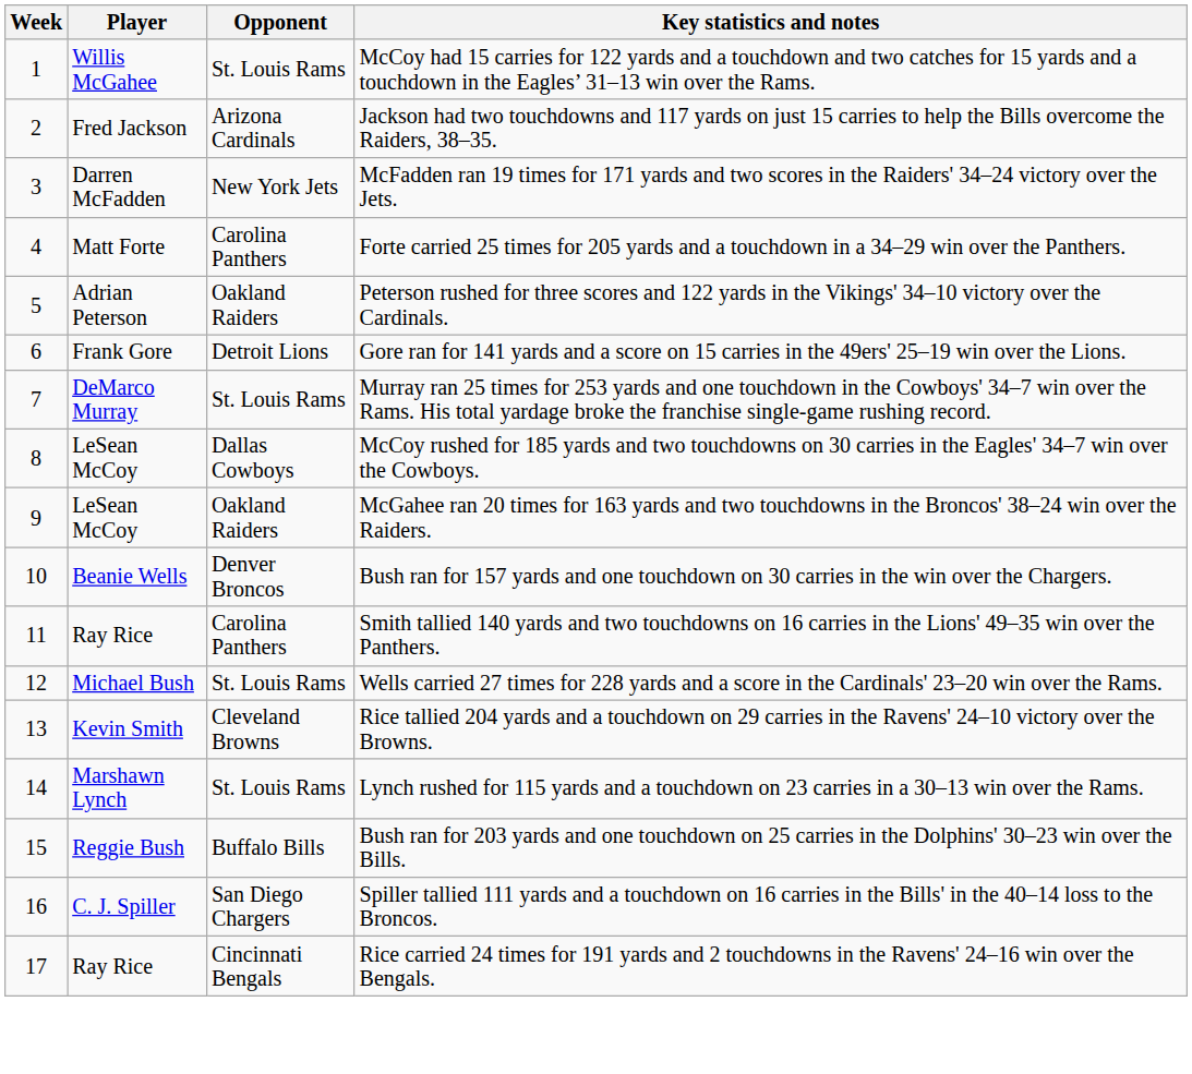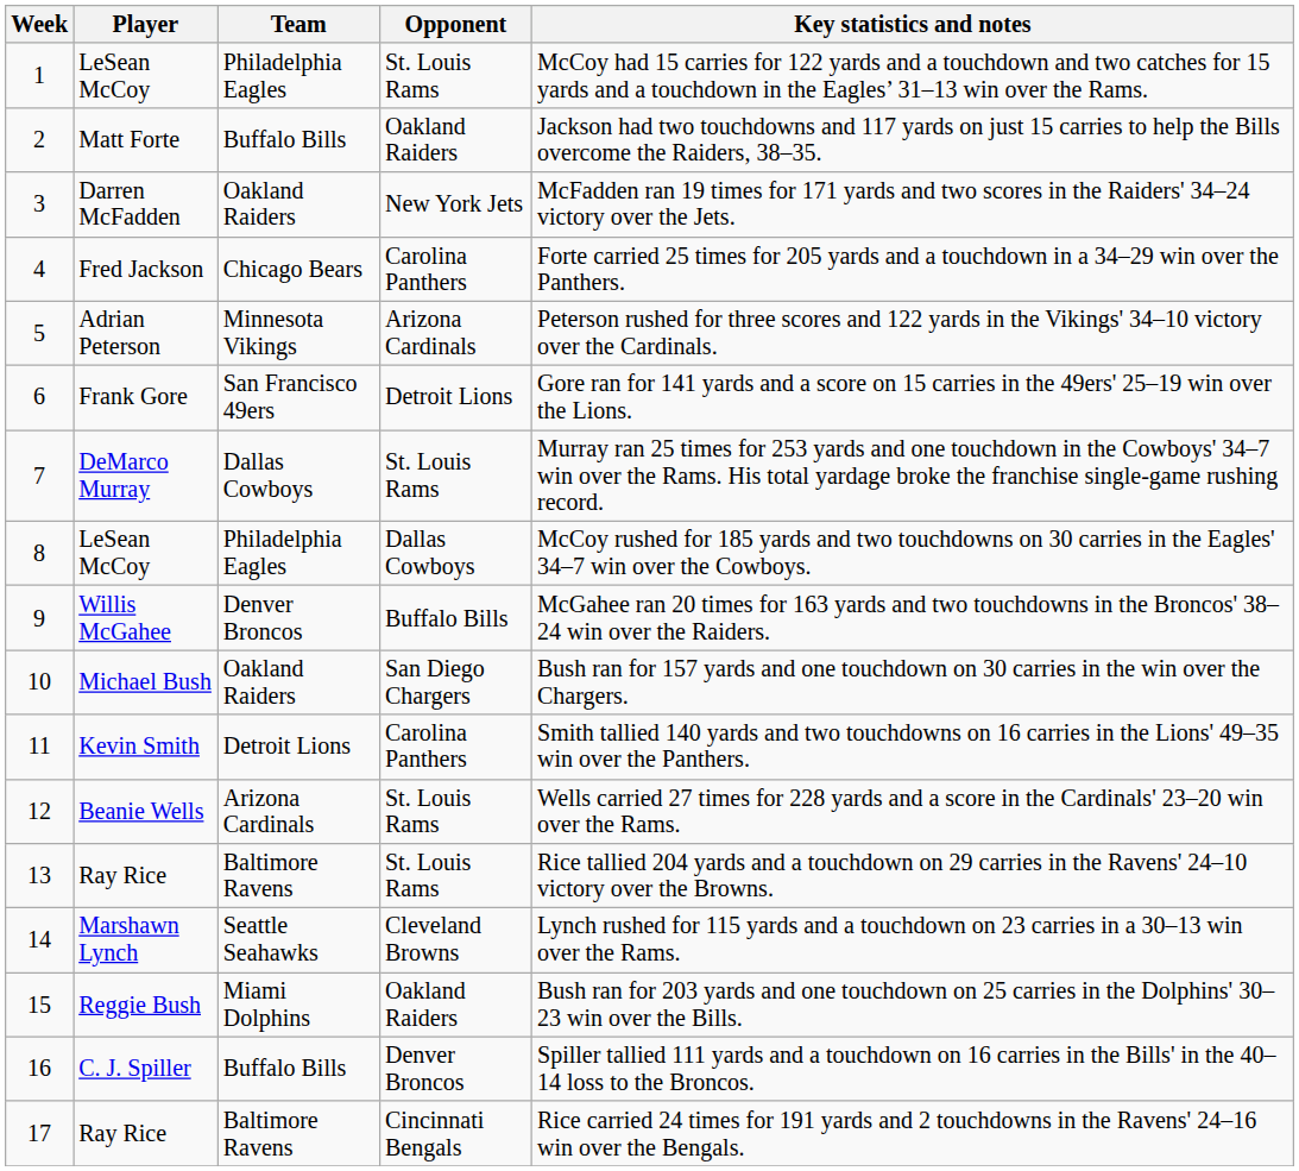+ column: Team | Philadelphia Eagles | Buffalo Bills | Oakland Raiders | Chicago Bears | Minnesota Vikings | San Francisco 49ers | Dallas Cowboys | Philadelphia Eagles | Denver Broncos | Oakland Raiders | Detroit Lions | Arizona Cardinals | Baltimore Ravens | Seattle Seahawks | Miami Dolphins | Buffalo Bills | Baltimore Ravens
1 | Player: Willis McGahee -> LeSean McCoy
2 | Player: Fred Jackson -> Matt Forte
2 | Opponent: Arizona Cardinals -> Oakland Raiders
4 | Player: Matt Forte -> Fred Jackson
5 | Opponent: Oakland Raiders -> Arizona Cardinals
9 | Player: LeSean McCoy -> Willis McGahee
9 | Opponent: Oakland Raiders -> Buffalo Bills
10 | Player: Beanie Wells -> Michael Bush
10 | Opponent: Denver Broncos -> San Diego Chargers
11 | Player: Ray Rice -> Kevin Smith
12 | Player: Michael Bush -> Beanie Wells
13 | Player: Kevin Smith -> Ray Rice
13 | Opponent: Cleveland Browns -> St. Louis Rams
14 | Opponent: St. Louis Rams -> Cleveland Browns
15 | Opponent: Buffalo Bills -> Oakland Raiders
16 | Opponent: San Diego Chargers -> Denver Broncos
